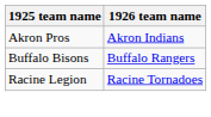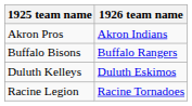+ row: Duluth Kelleys | Duluth Eskimos
